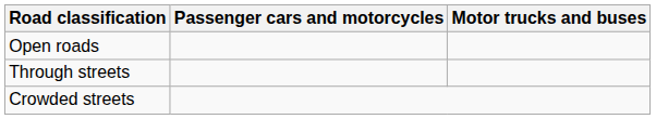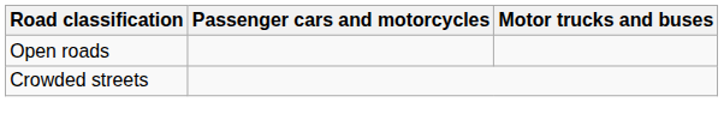- row: Through streets
